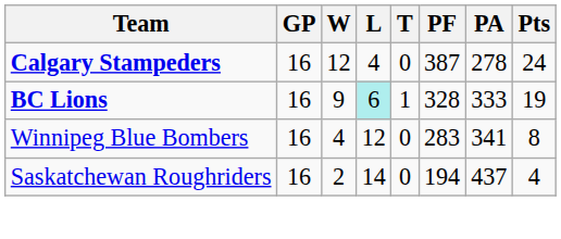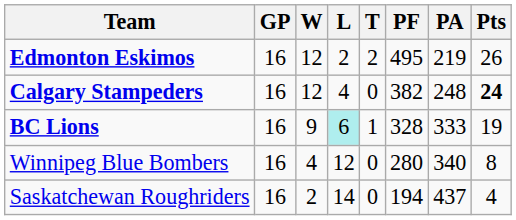+ row: Edmonton Eskimos | 16 | 12 | 2 | 2 | 495 | 219 | 26
Calgary Stampeders | PF: 387 -> 382
Calgary Stampeders | PA: 278 -> 248
Calgary Stampeders | Pts: normal -> bold
Winnipeg Blue Bombers | PF: 283 -> 280
Winnipeg Blue Bombers | PA: 341 -> 340
